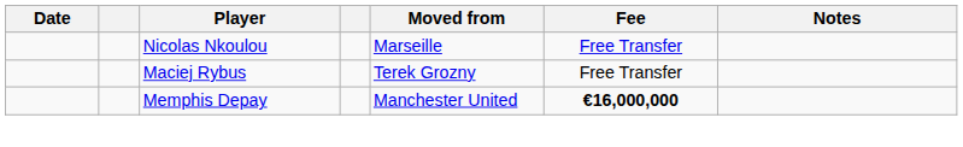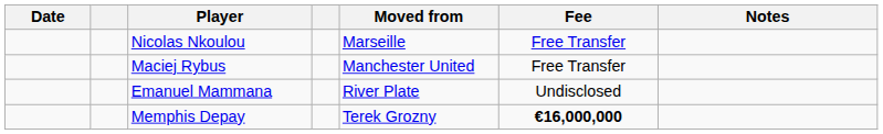Maciej Rybus | Moved from: Terek Grozny -> Manchester United
+ row: Emanuel Mammana | River Plate | Undisclosed
Memphis Depay | Moved from: Manchester United -> Terek Grozny
